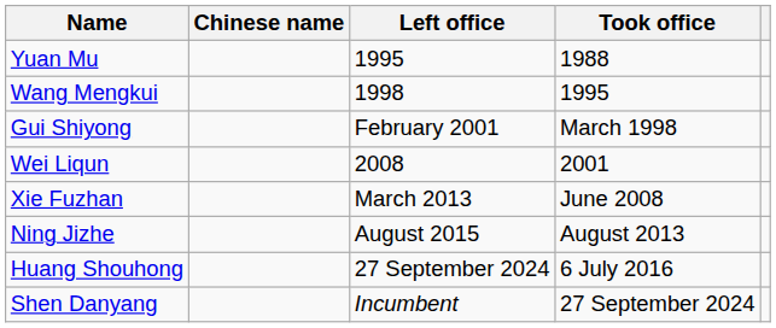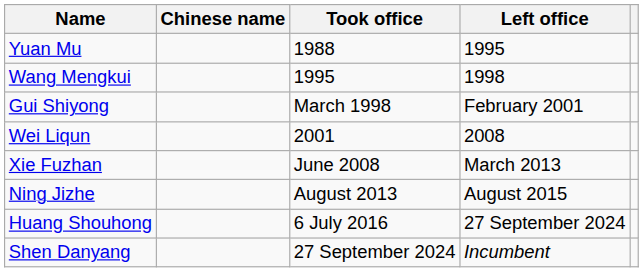columns swapped: Took office <-> Left office
